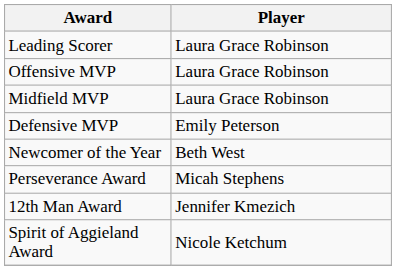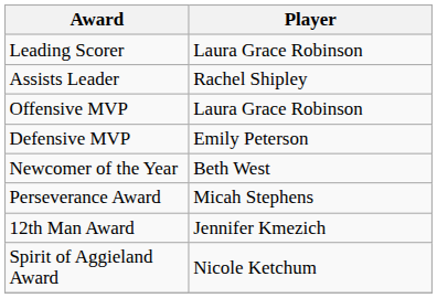+ row: Assists Leader | Rachel Shipley
- row: Midfield MVP | Laura Grace Robinson
